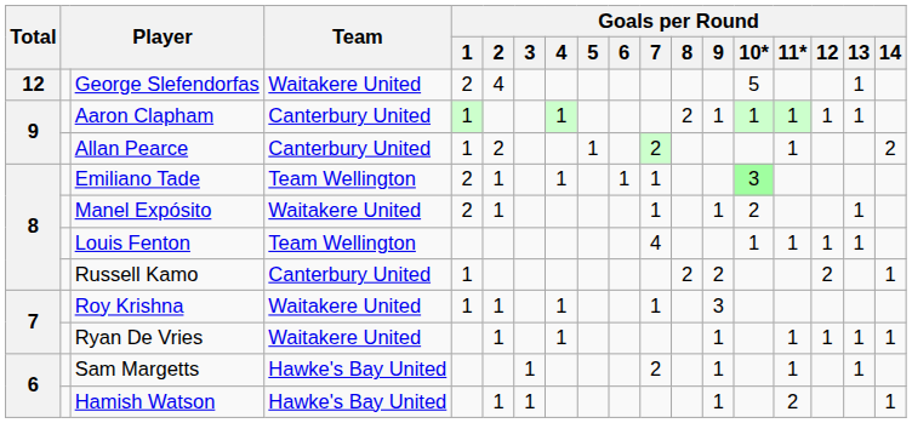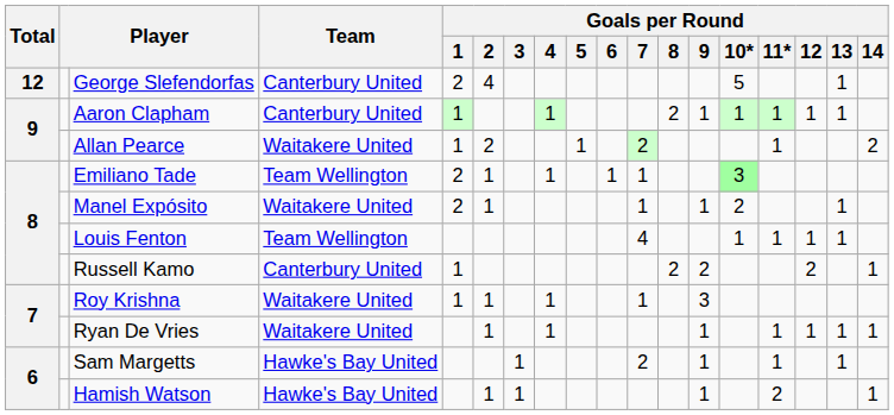George Slefendorfas | Team: Waitakere United -> Canterbury United
Allan Pearce | Team: Canterbury United -> Waitakere United
